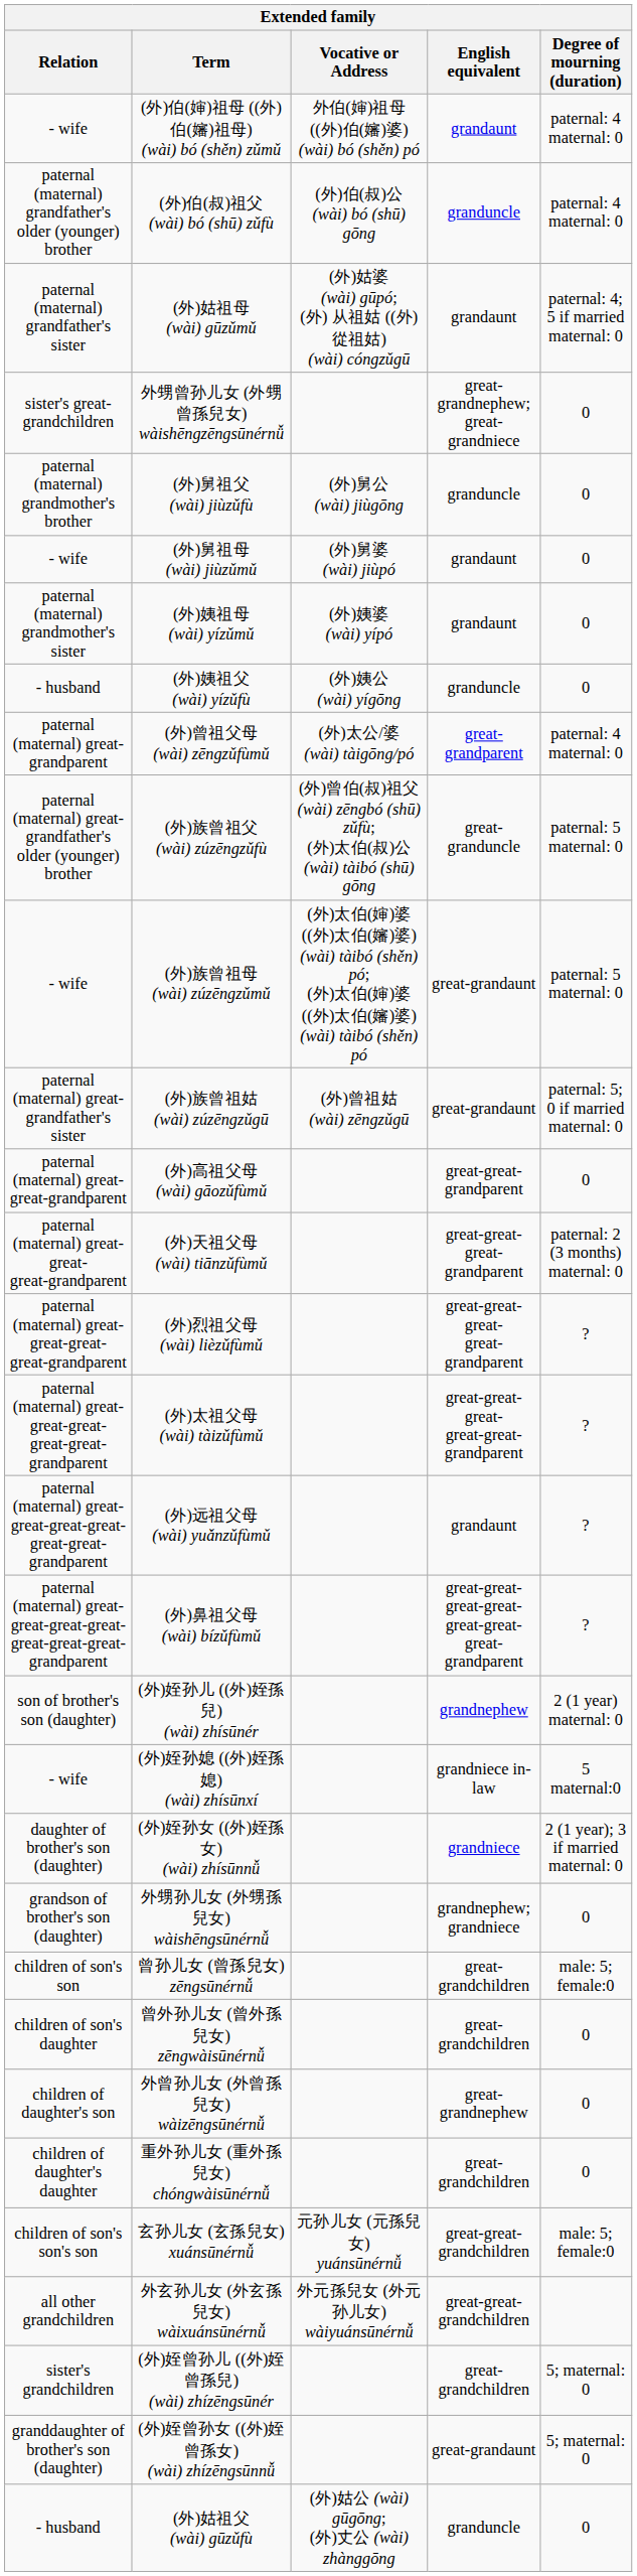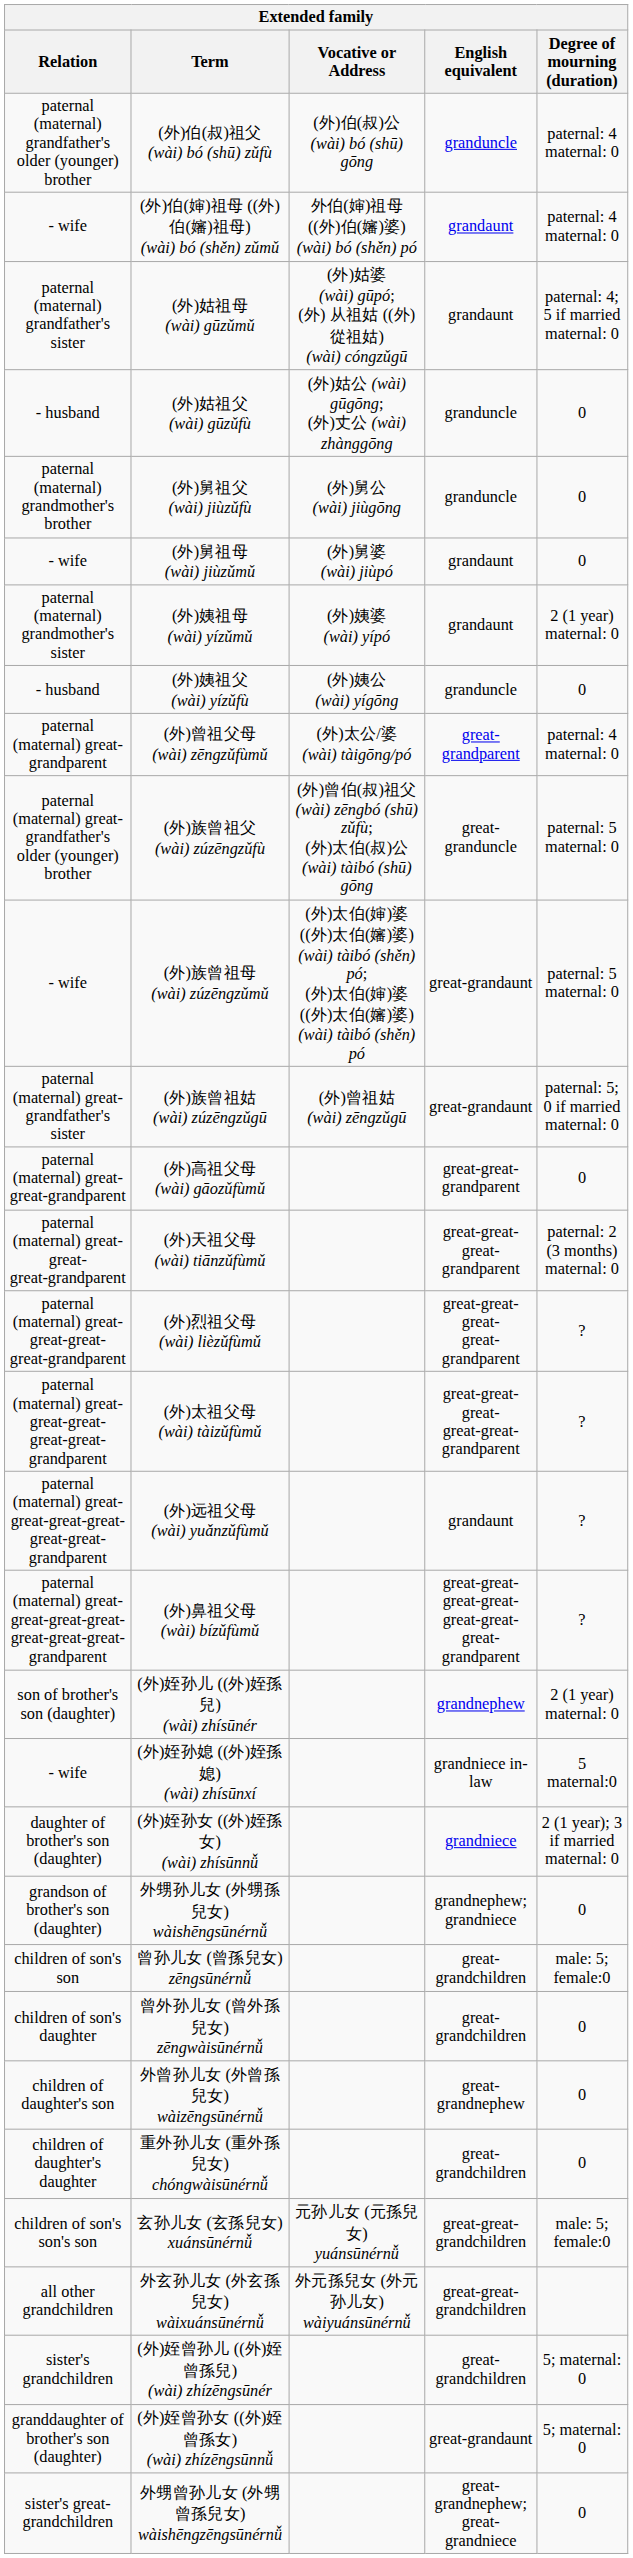rows swapped: (外)伯(叔)祖父 (wài) bó (shū) zǔfù <-> (外)伯(婶)祖母 ((外)伯(嬸)祖母) (wài) bó (shěn) zǔmǔ
rows swapped: (外)姑祖父 (wài) gūzǔfù <-> 外甥曾孙儿女 (外甥曾孫兒女) wàishēngzēngsūnérnǚ
(外)姨祖母 (wài) yízǔmǔ | Degree of mourning (duration): 0 -> 2 (1 year) maternal: 0
